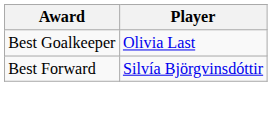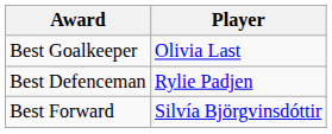+ row: Best Defenceman | Rylie Padjen
